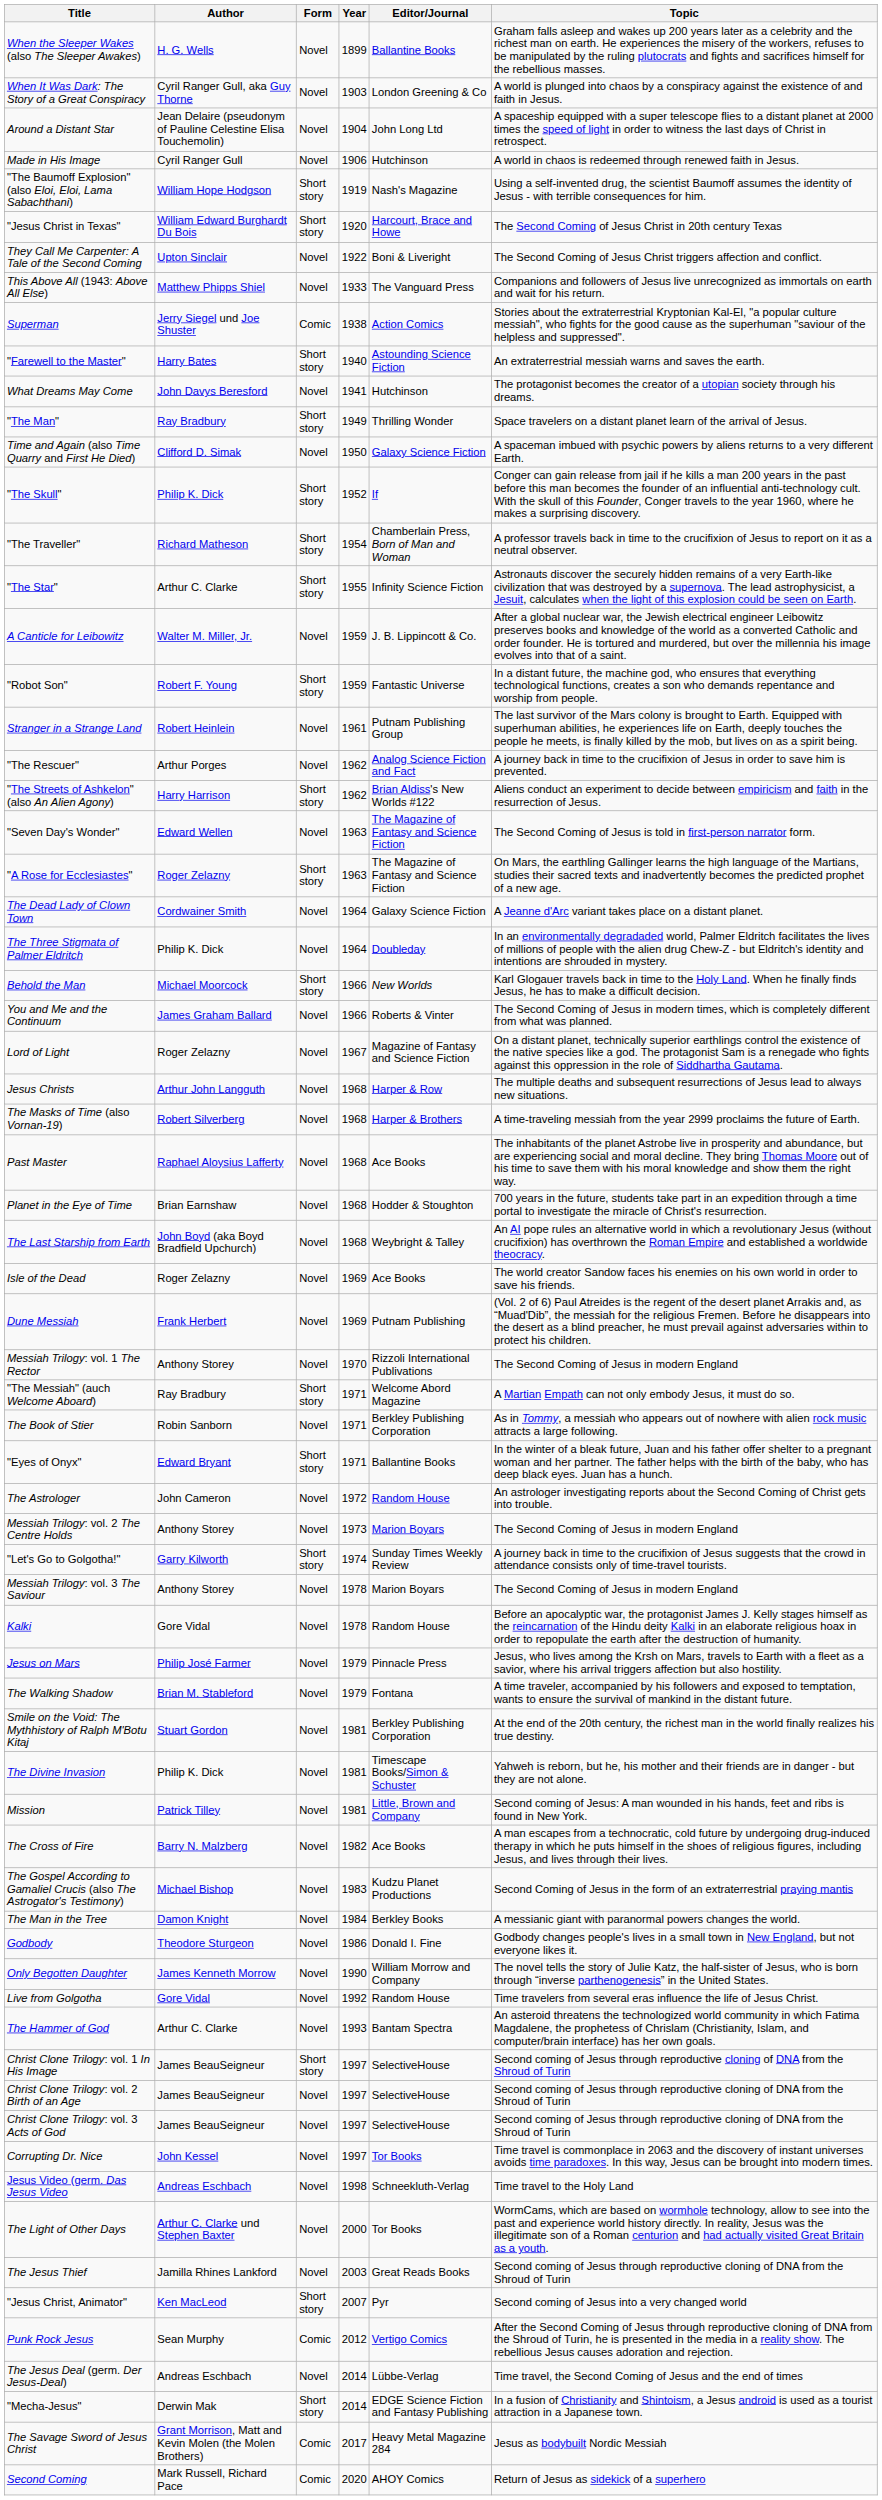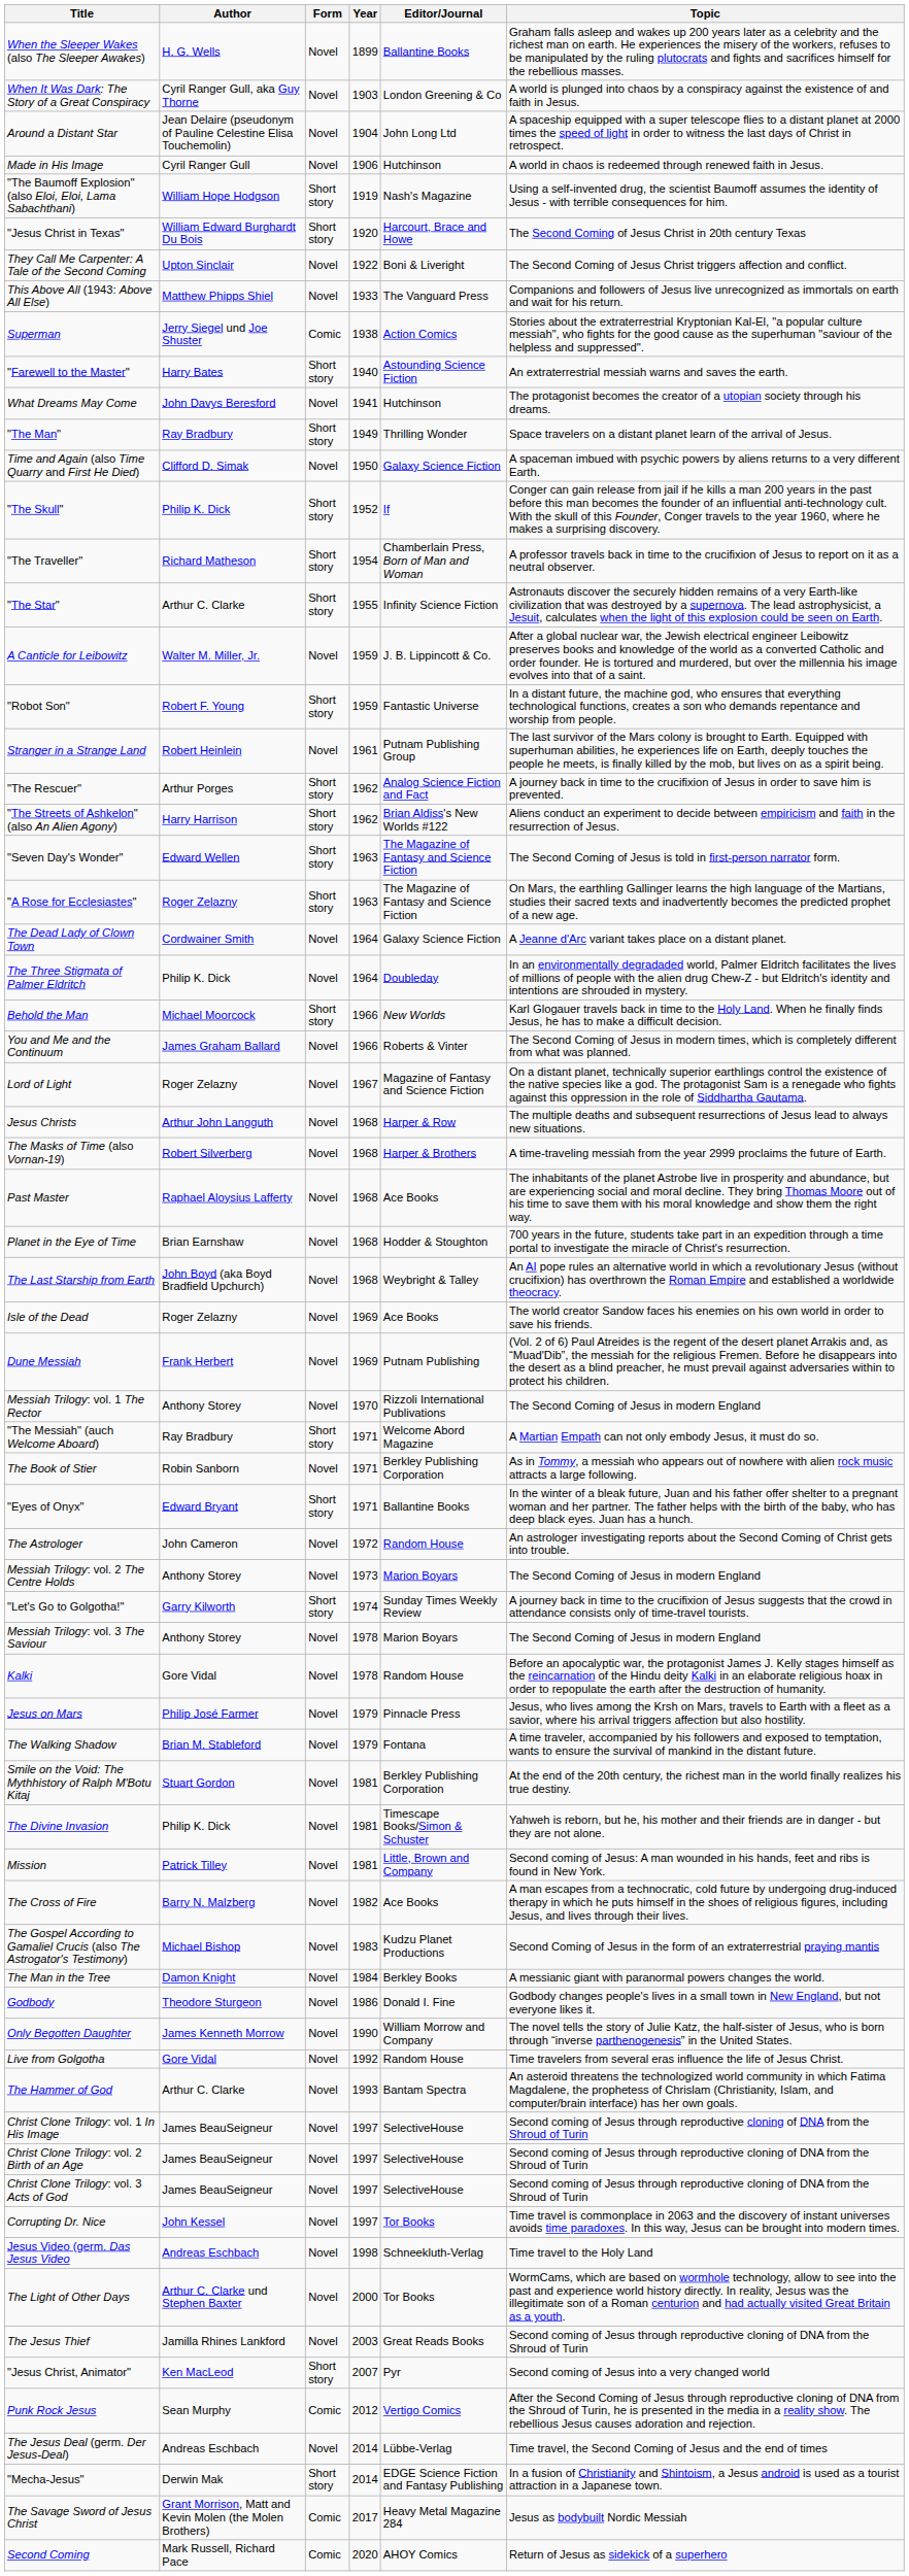"The Rescuer" | Form: Novel -> Short story
"Seven Day's Wonder" | Form: Novel -> Short story
Christ Clone Trilogy: vol. 1 In His Image | Form: Short story -> Novel
